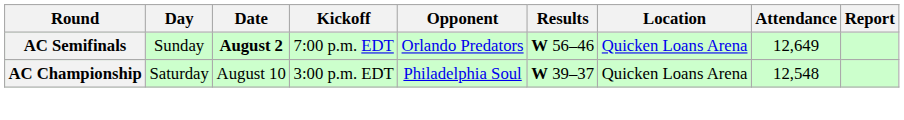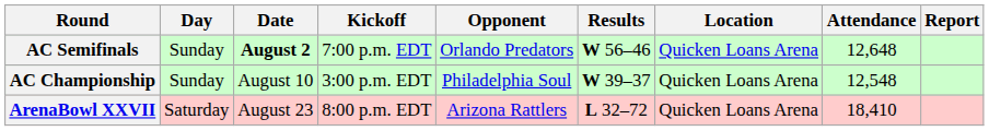AC Semifinals | Attendance: 12,649 -> 12,648
AC Championship | Day: Saturday -> Sunday
+ row: ArenaBowl XXVII | Saturday | August 23 | 8:00 p.m. EDT | Arizona Rattlers | L 32–72 | Quicken Loans Arena | 18,410
